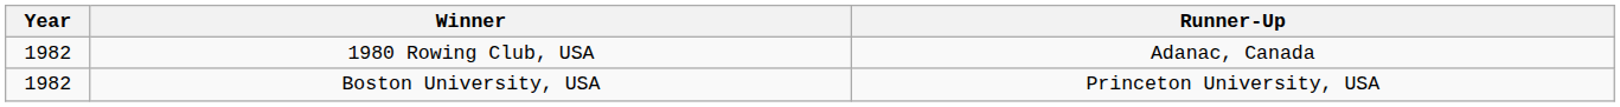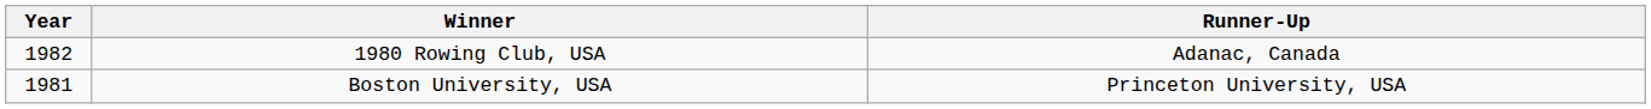Boston University, USA | Year: 1982 -> 1981
